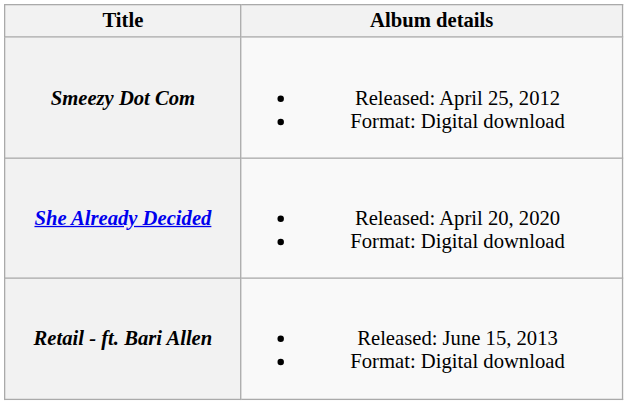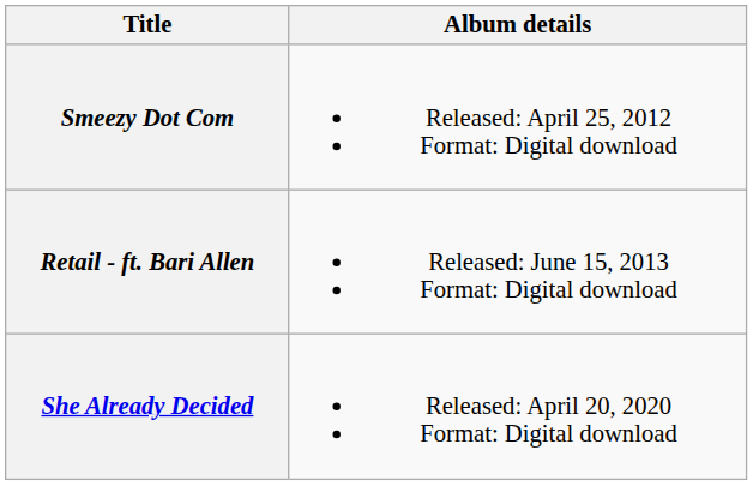rows swapped: Retail - ft. Bari Allen <-> She Already Decided
